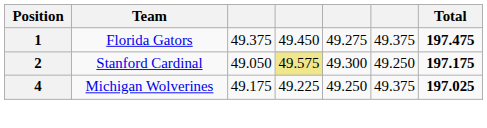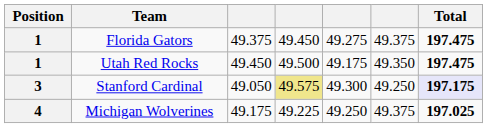+ row: 1 | Utah Red Rocks | 49.450 | 49.500 | 49.175 | 49.350 | 197.475
Stanford Cardinal | Position: 2 -> 3
Stanford Cardinal | Total: no background -> lavender background
